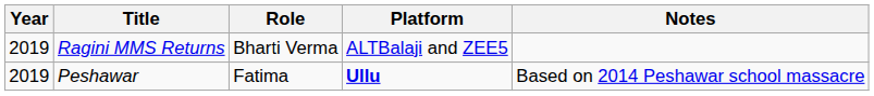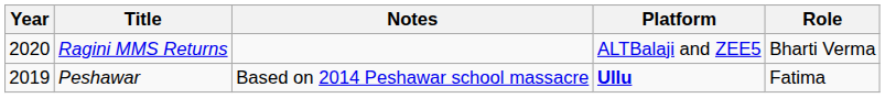columns swapped: Role <-> Notes
Ragini MMS Returns | Year: 2019 -> 2020
